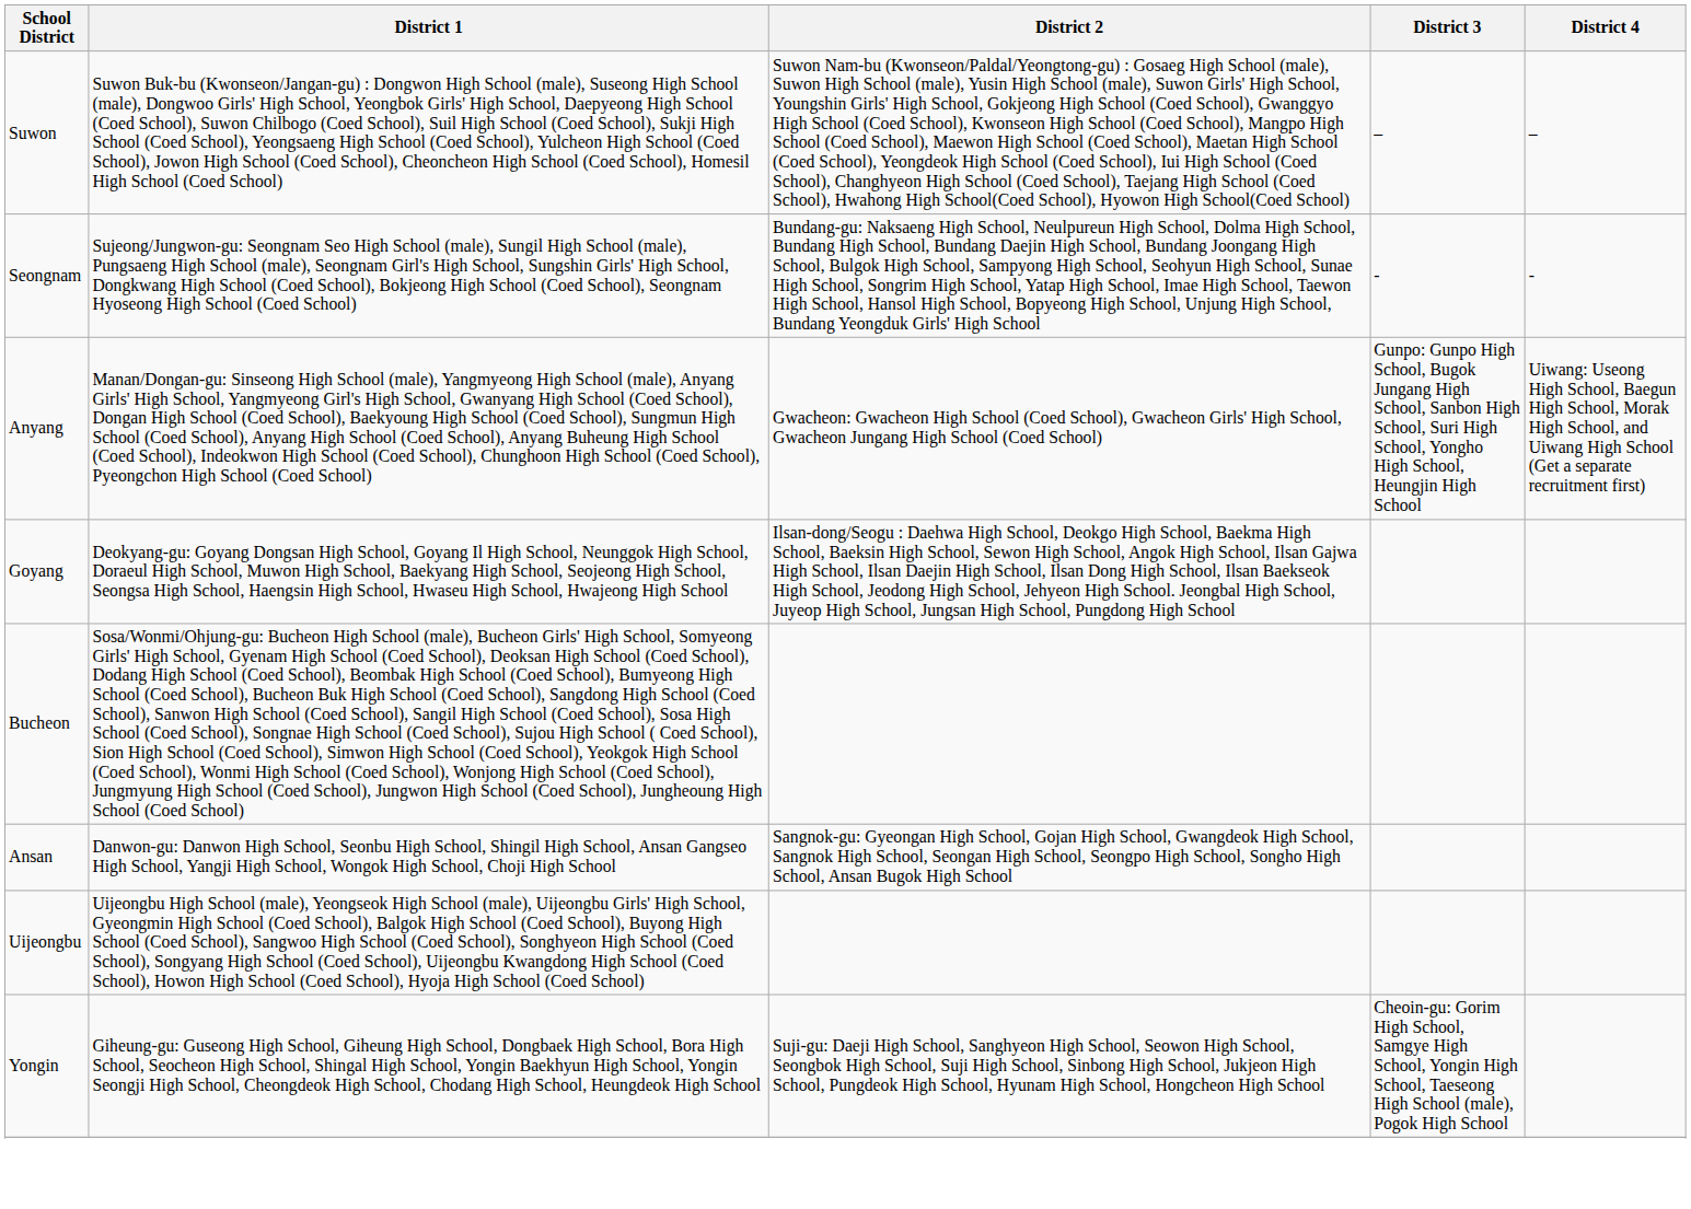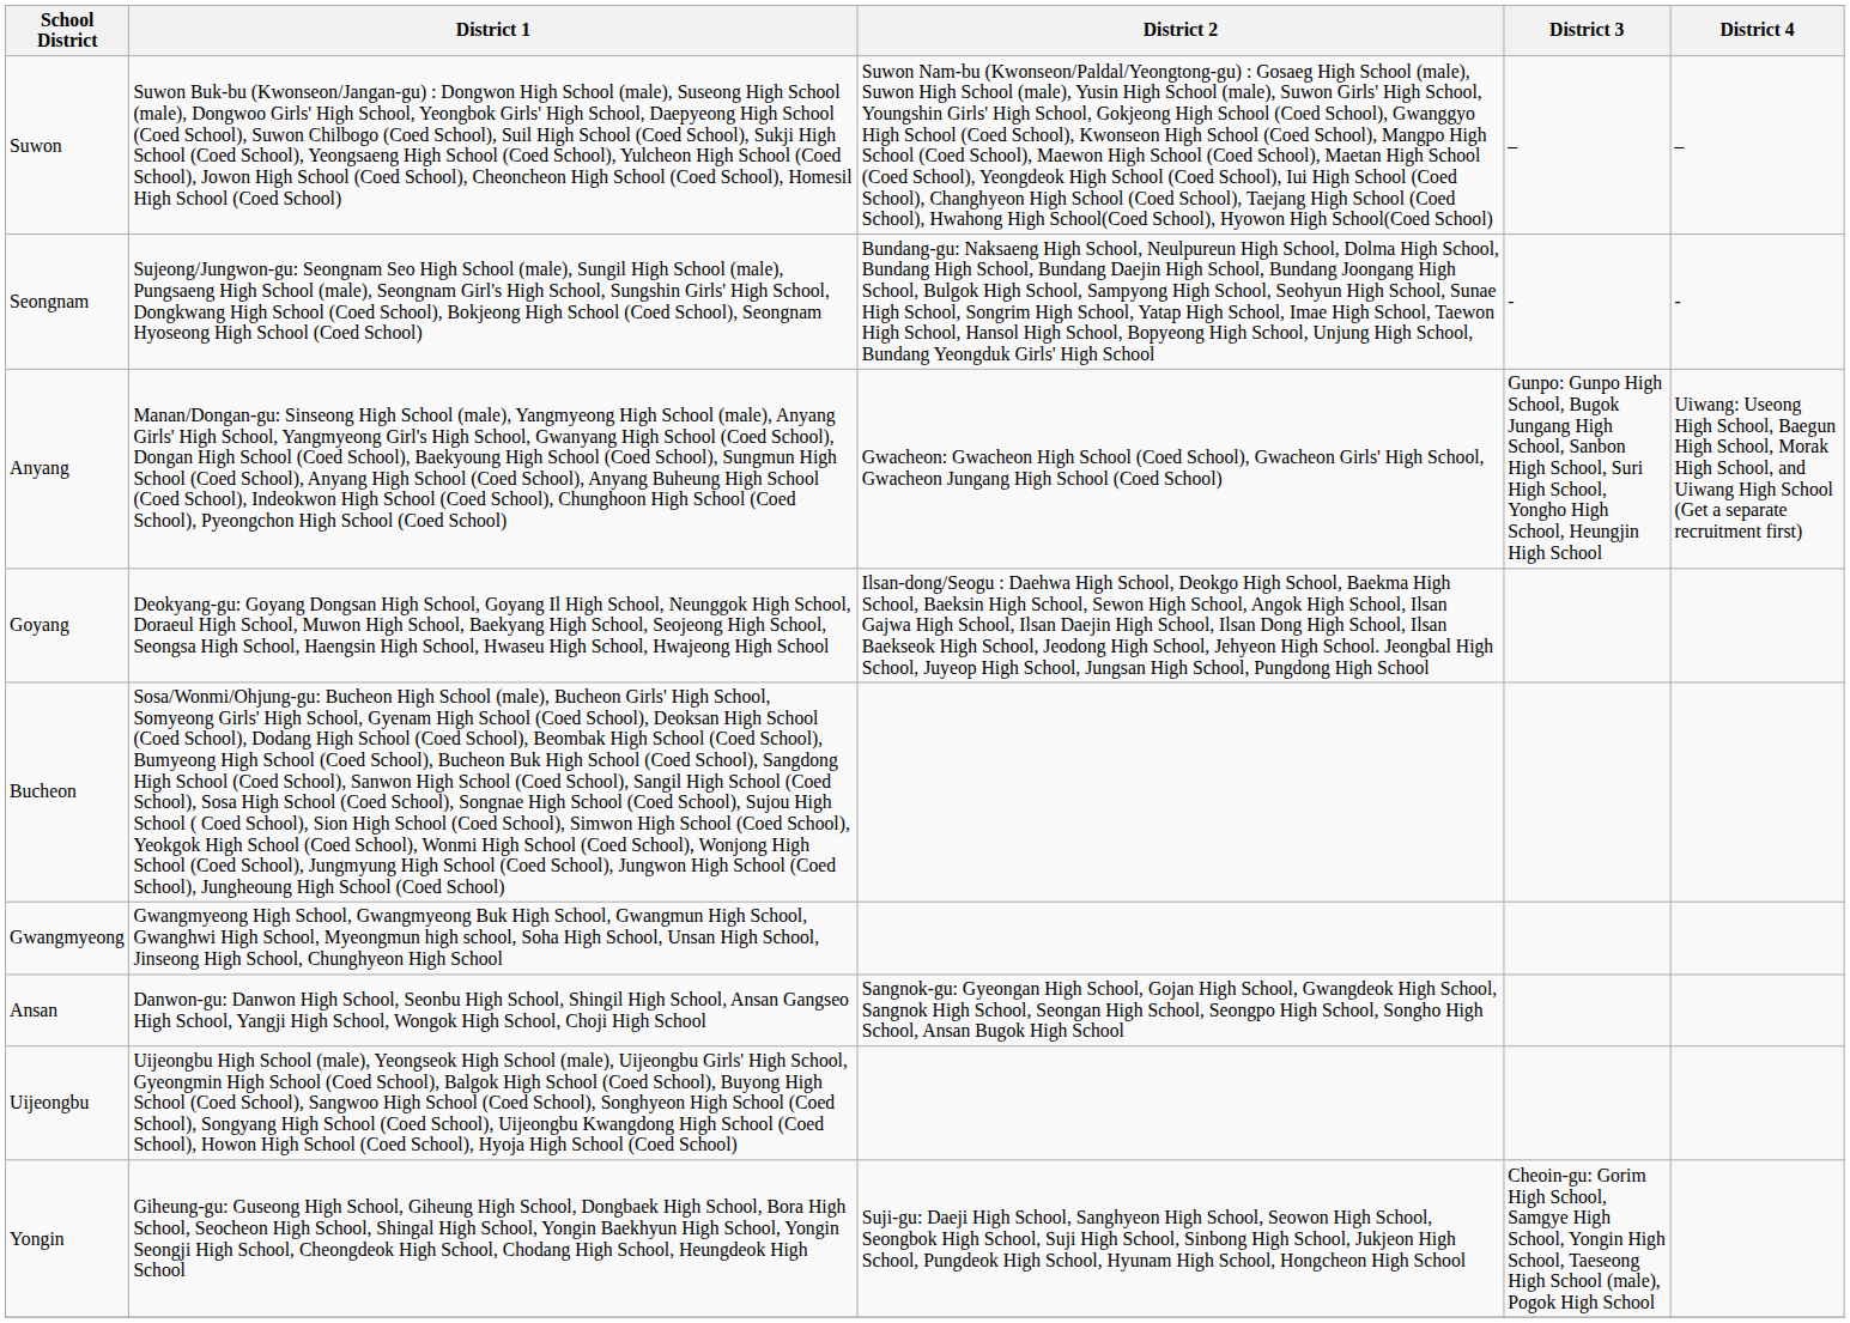+ row: Gwangmyeong | Gwangmyeong High School, Gwangmyeong Buk High School, Gwangmun High School, Gwanghwi High School, Myeongmun high school, Soha High School, Unsan High School, Jinseong High School, Chunghyeon High School
